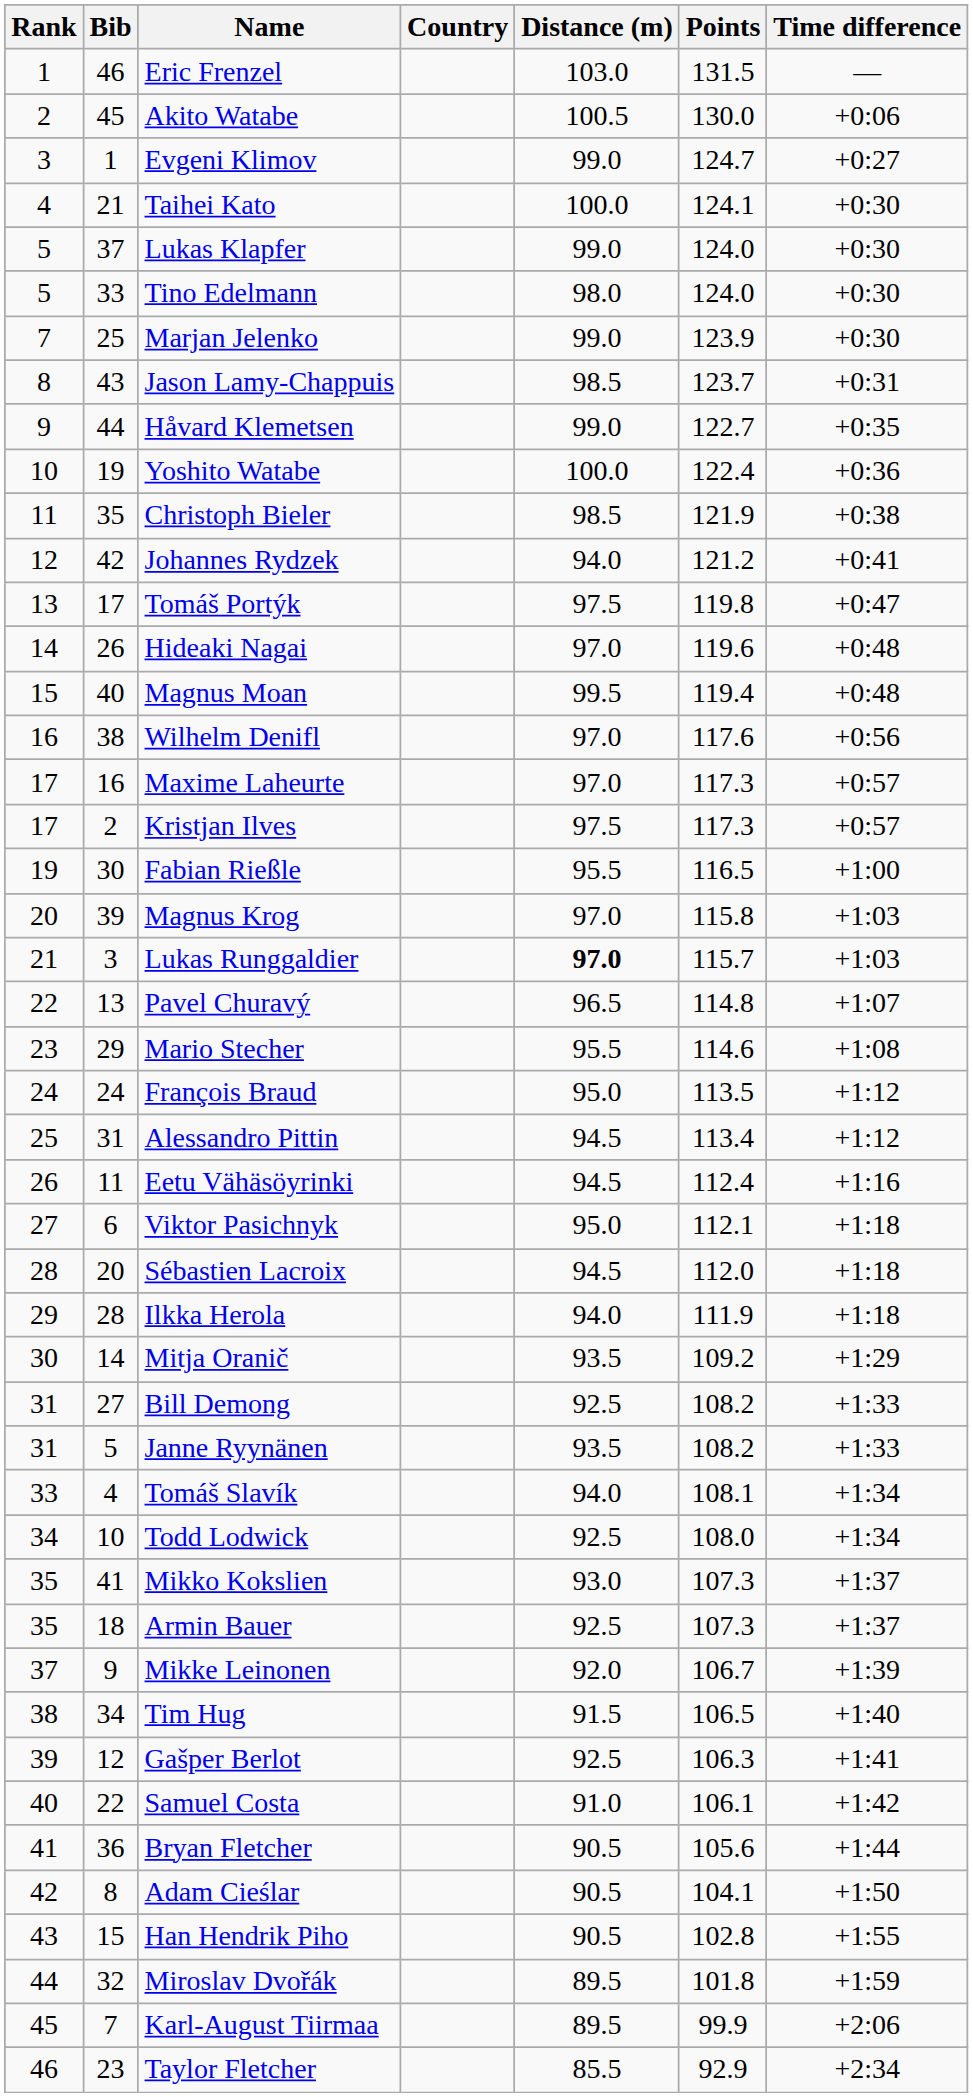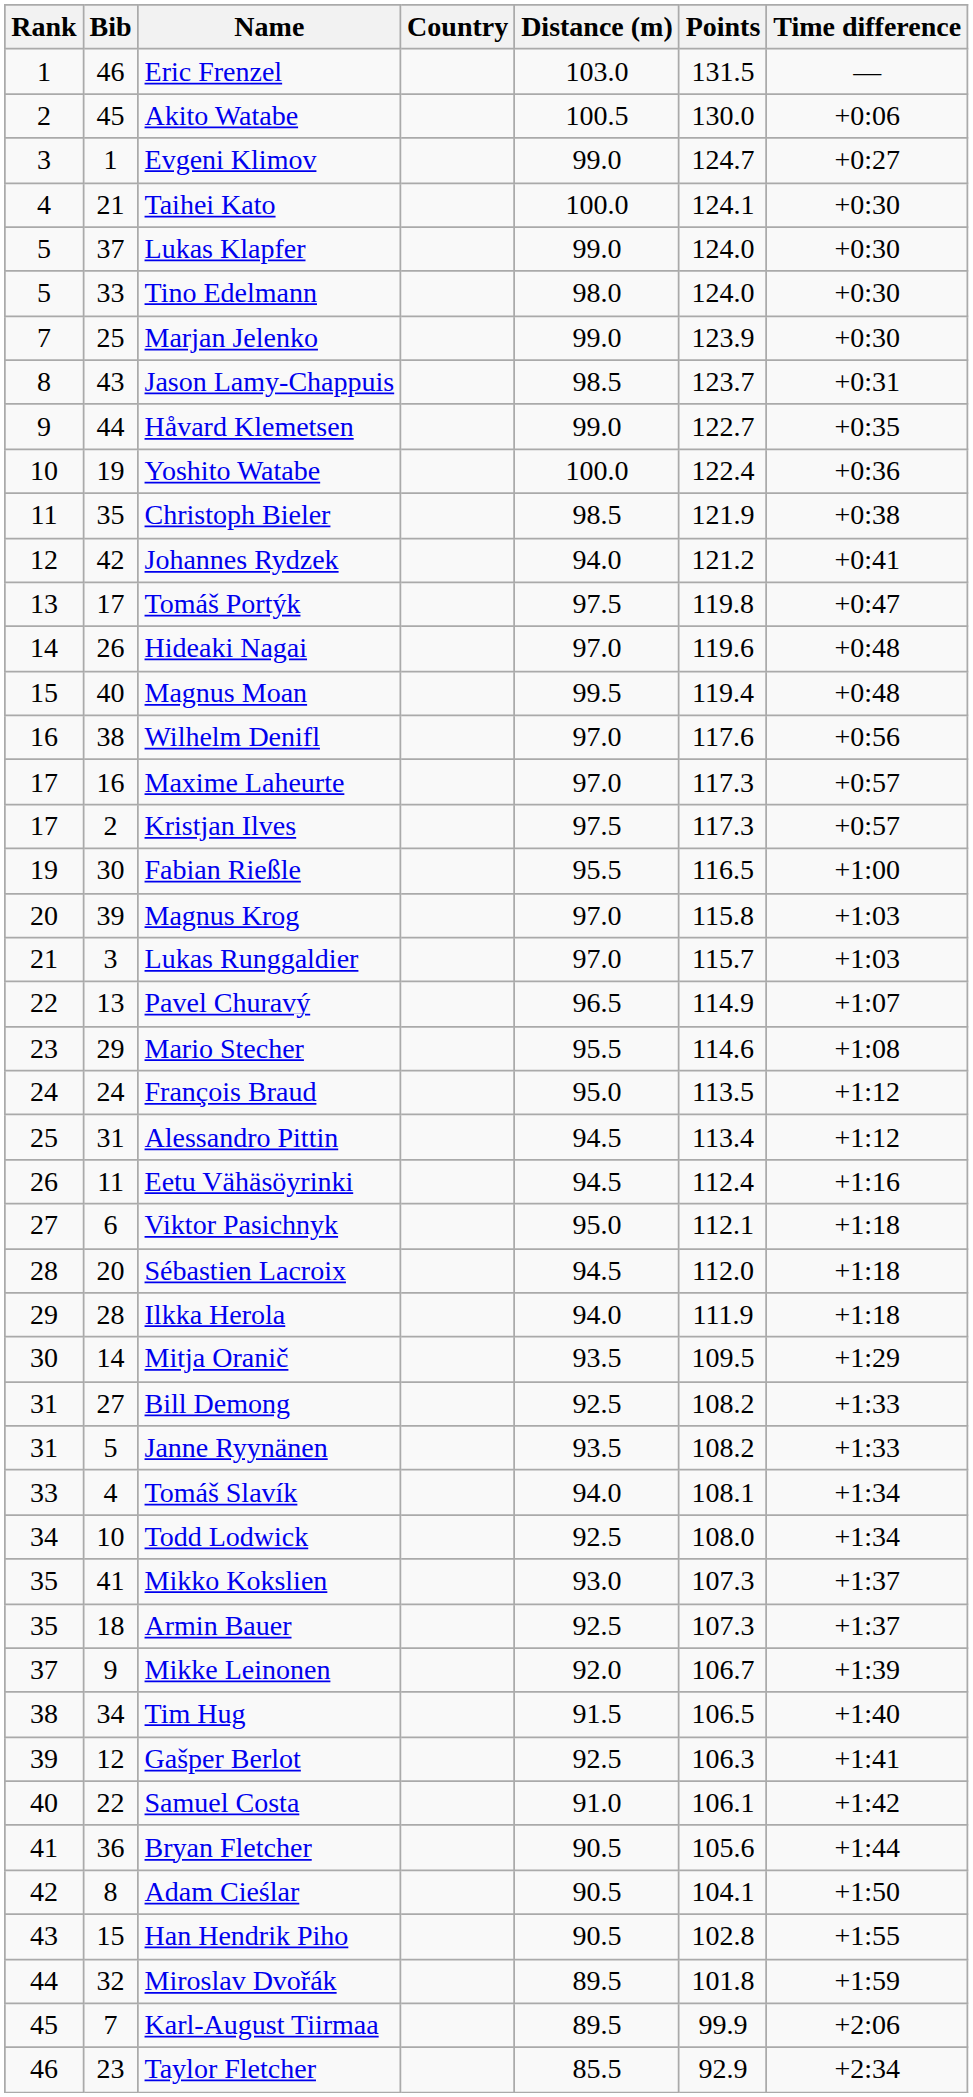Lukas Runggaldier | Distance (m): bold -> normal
Pavel Churavý | Points: 114.8 -> 114.9
Mitja Oranič | Points: 109.2 -> 109.5
